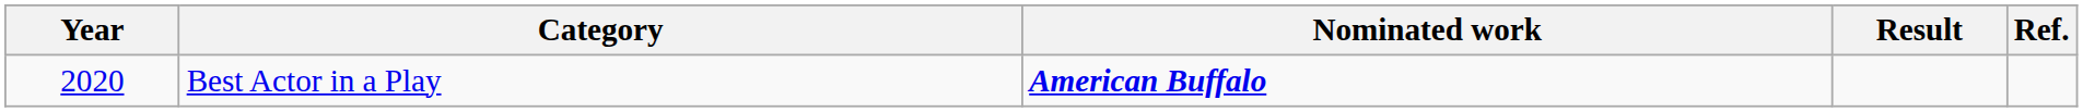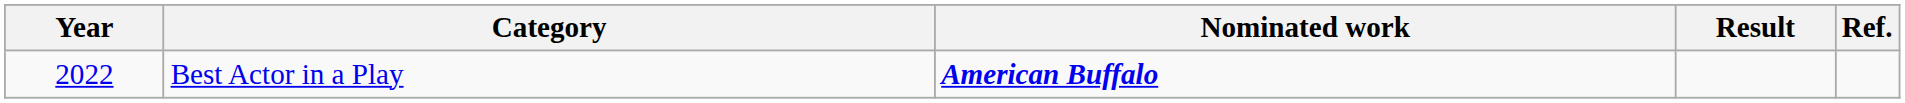Best Actor in a Play | Year: 2020 -> 2022
